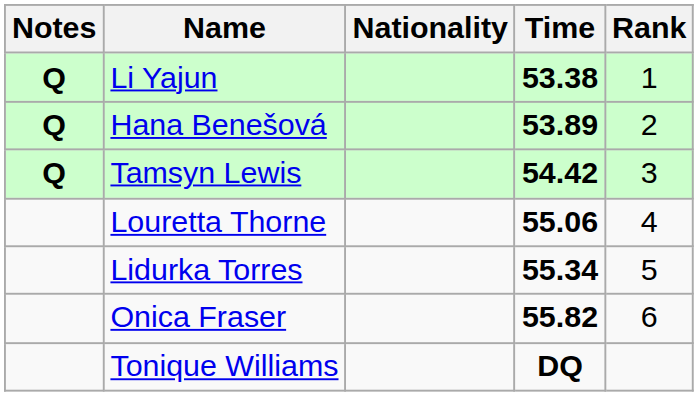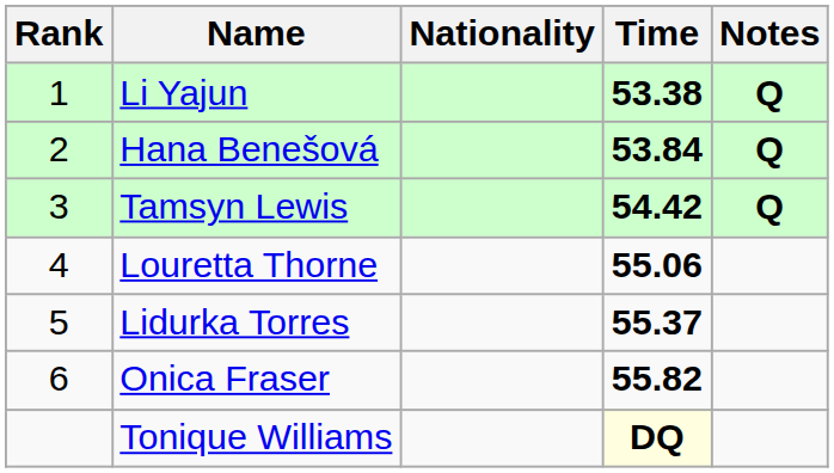columns swapped: Rank <-> Notes
Hana Benešová | Time: 53.89 -> 53.84
Lidurka Torres | Time: 55.34 -> 55.37
Tonique Williams | Time: no background -> lightyellow background
